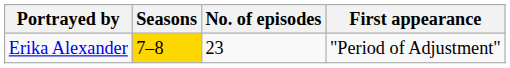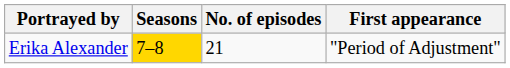Erika Alexander | No. of episodes: 23 -> 21
